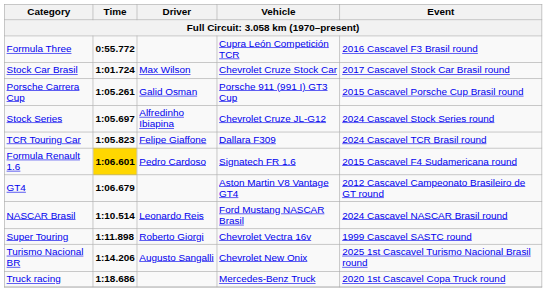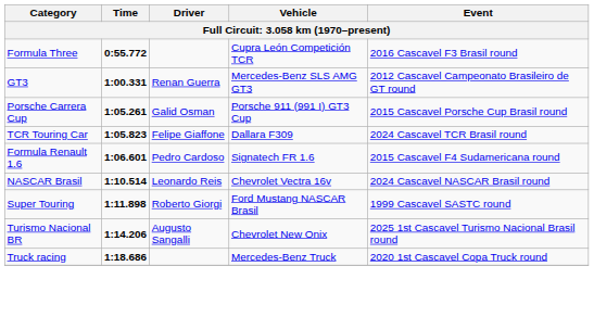+ row: GT3 | 1:00.331 | Renan Guerra | Mercedes-Benz SLS AMG GT3 | 2012 Cascavel Campeonato Brasileiro de GT round
- row: Stock Car Brasil | 1:01.724 | Max Wilson | Chevrolet Cruze Stock Car | 2017 Cascavel Stock Car Brasil round
- row: Stock Series | 1:05.697 | Alfredinho Ibiapina | Chevrolet Cruze JL-G12 | 2024 Cascavel Stock Series round
Formula Renault 1.6 | Time: gold background -> no background
- row: GT4 | 1:06.679 | Aston Martin V8 Vantage GT4 | 2012 Cascavel Campeonato Brasileiro de GT round
NASCAR Brasil | Vehicle: Ford Mustang NASCAR Brasil -> Chevrolet Vectra 16v
Super Touring | Vehicle: Chevrolet Vectra 16v -> Ford Mustang NASCAR Brasil
